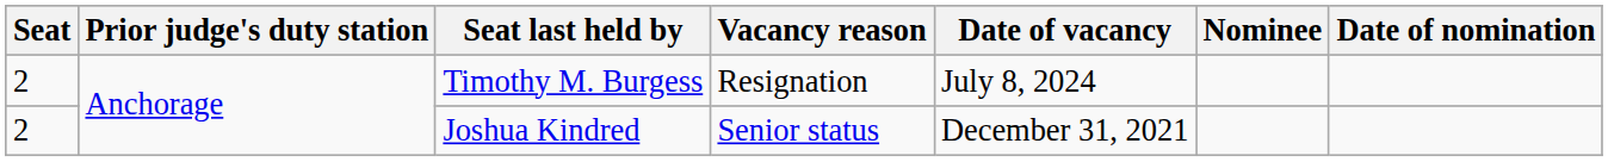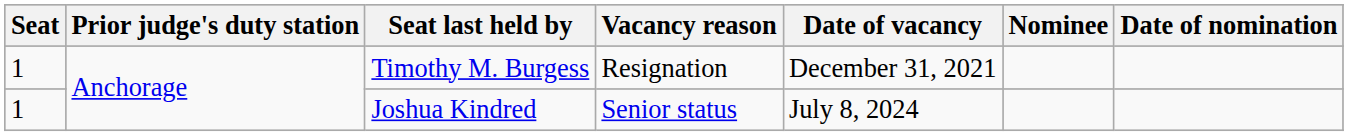Timothy M. Burgess | Seat: 2 -> 1
Timothy M. Burgess | Date of vacancy: July 8, 2024 -> December 31, 2021
Joshua Kindred | Seat: 2 -> 1
Joshua Kindred | Date of vacancy: December 31, 2021 -> July 8, 2024
